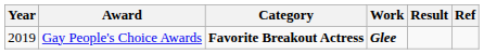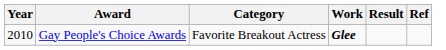Gay People's Choice Awards | Year: 2019 -> 2010
Gay People's Choice Awards | Category: bold -> normal
